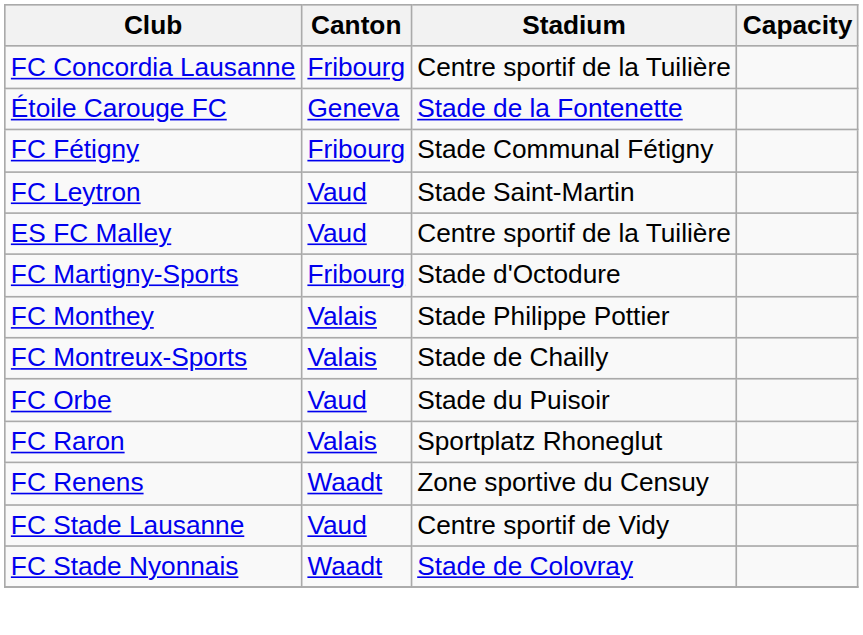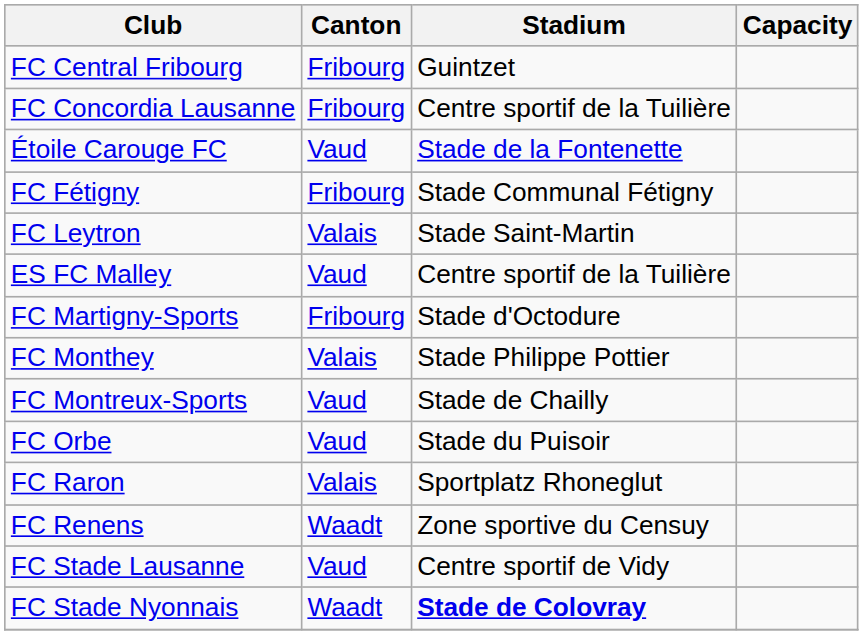+ row: FC Central Fribourg | Fribourg | Guintzet
Étoile Carouge FC | Canton: Geneva -> Vaud
FC Leytron | Canton: Vaud -> Valais
FC Montreux-Sports | Canton: Valais -> Vaud
FC Stade Nyonnais | Stadium: normal -> bold
